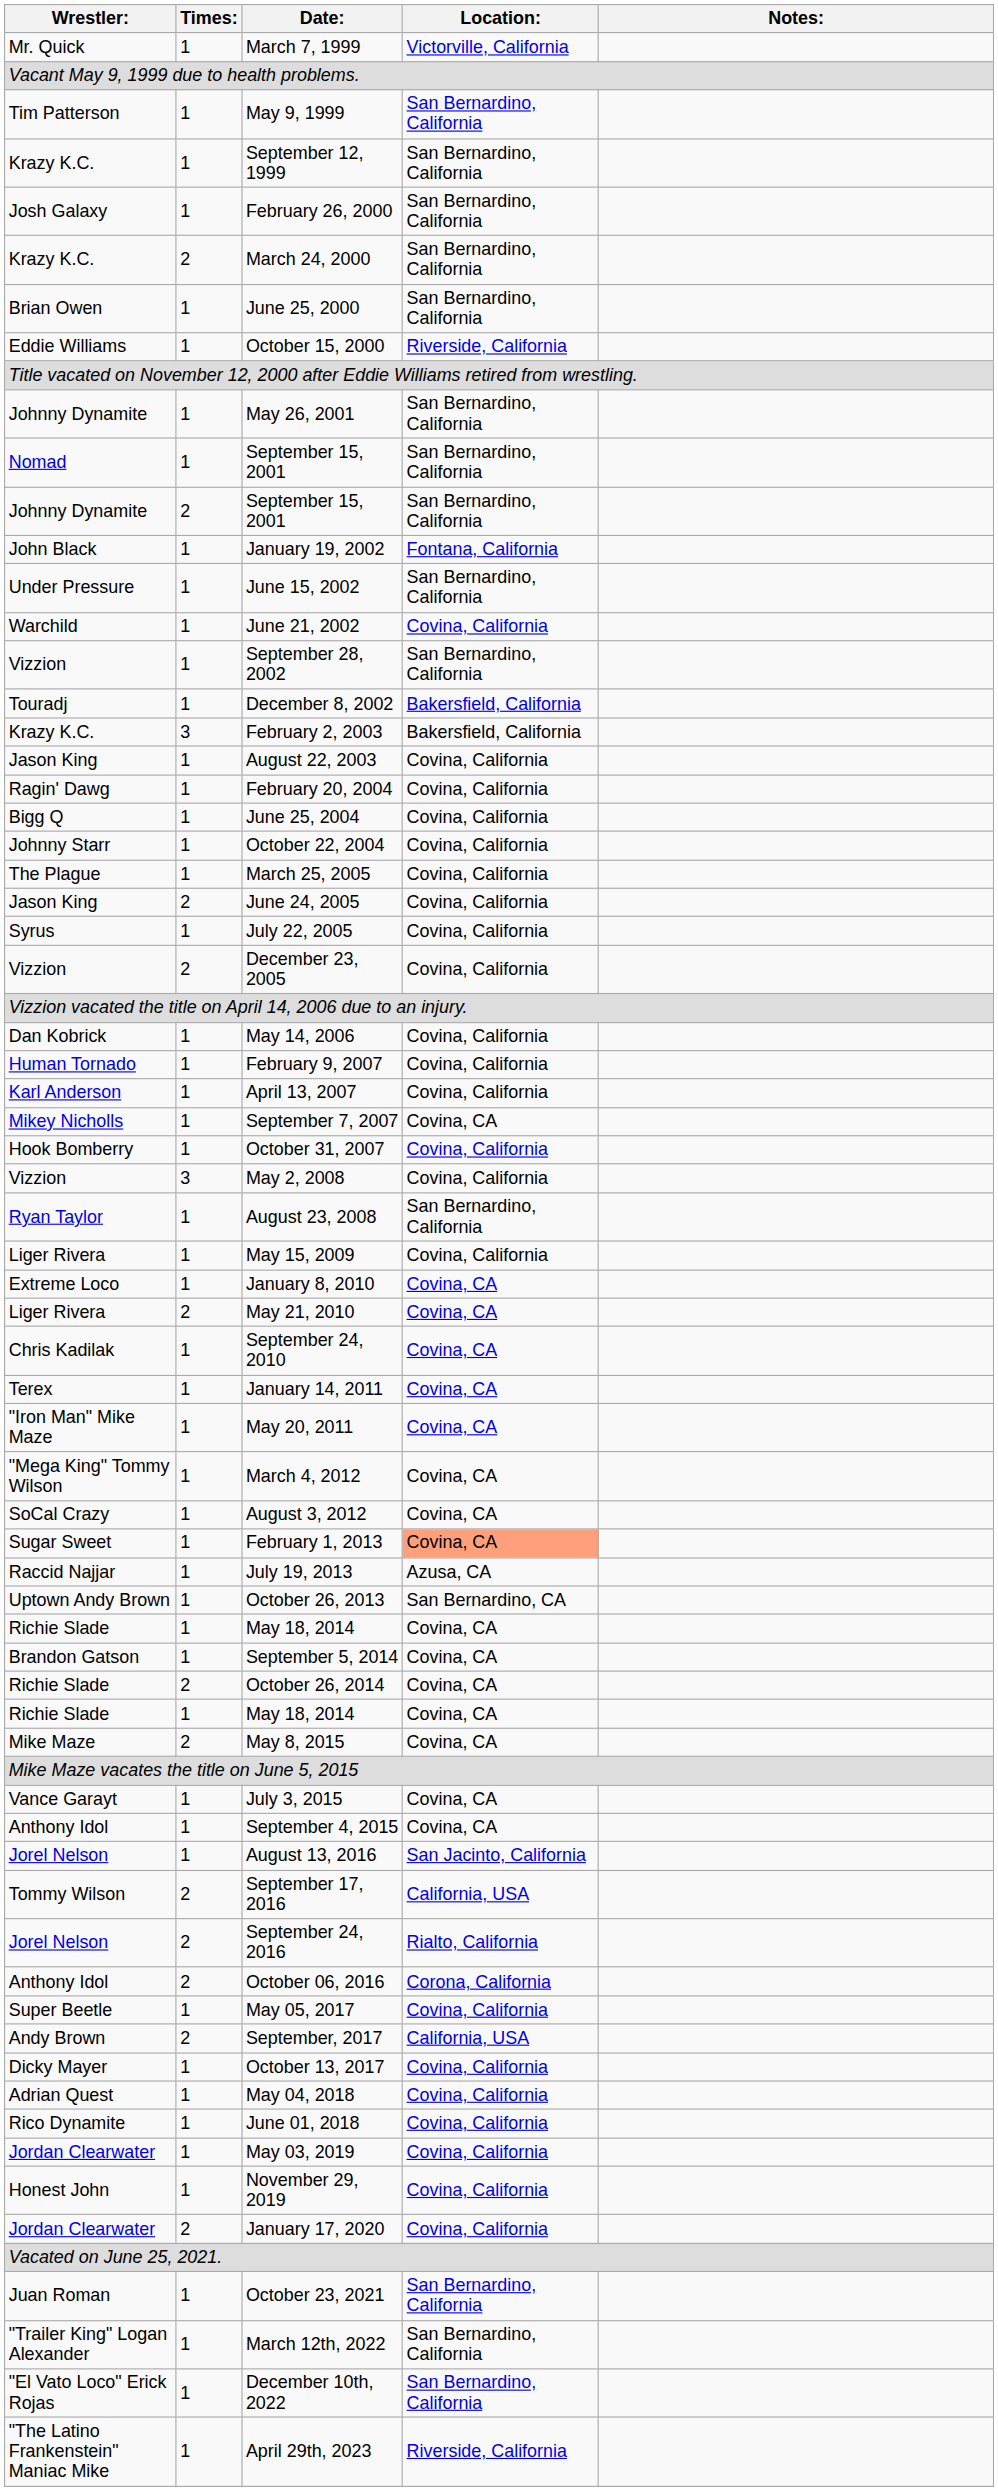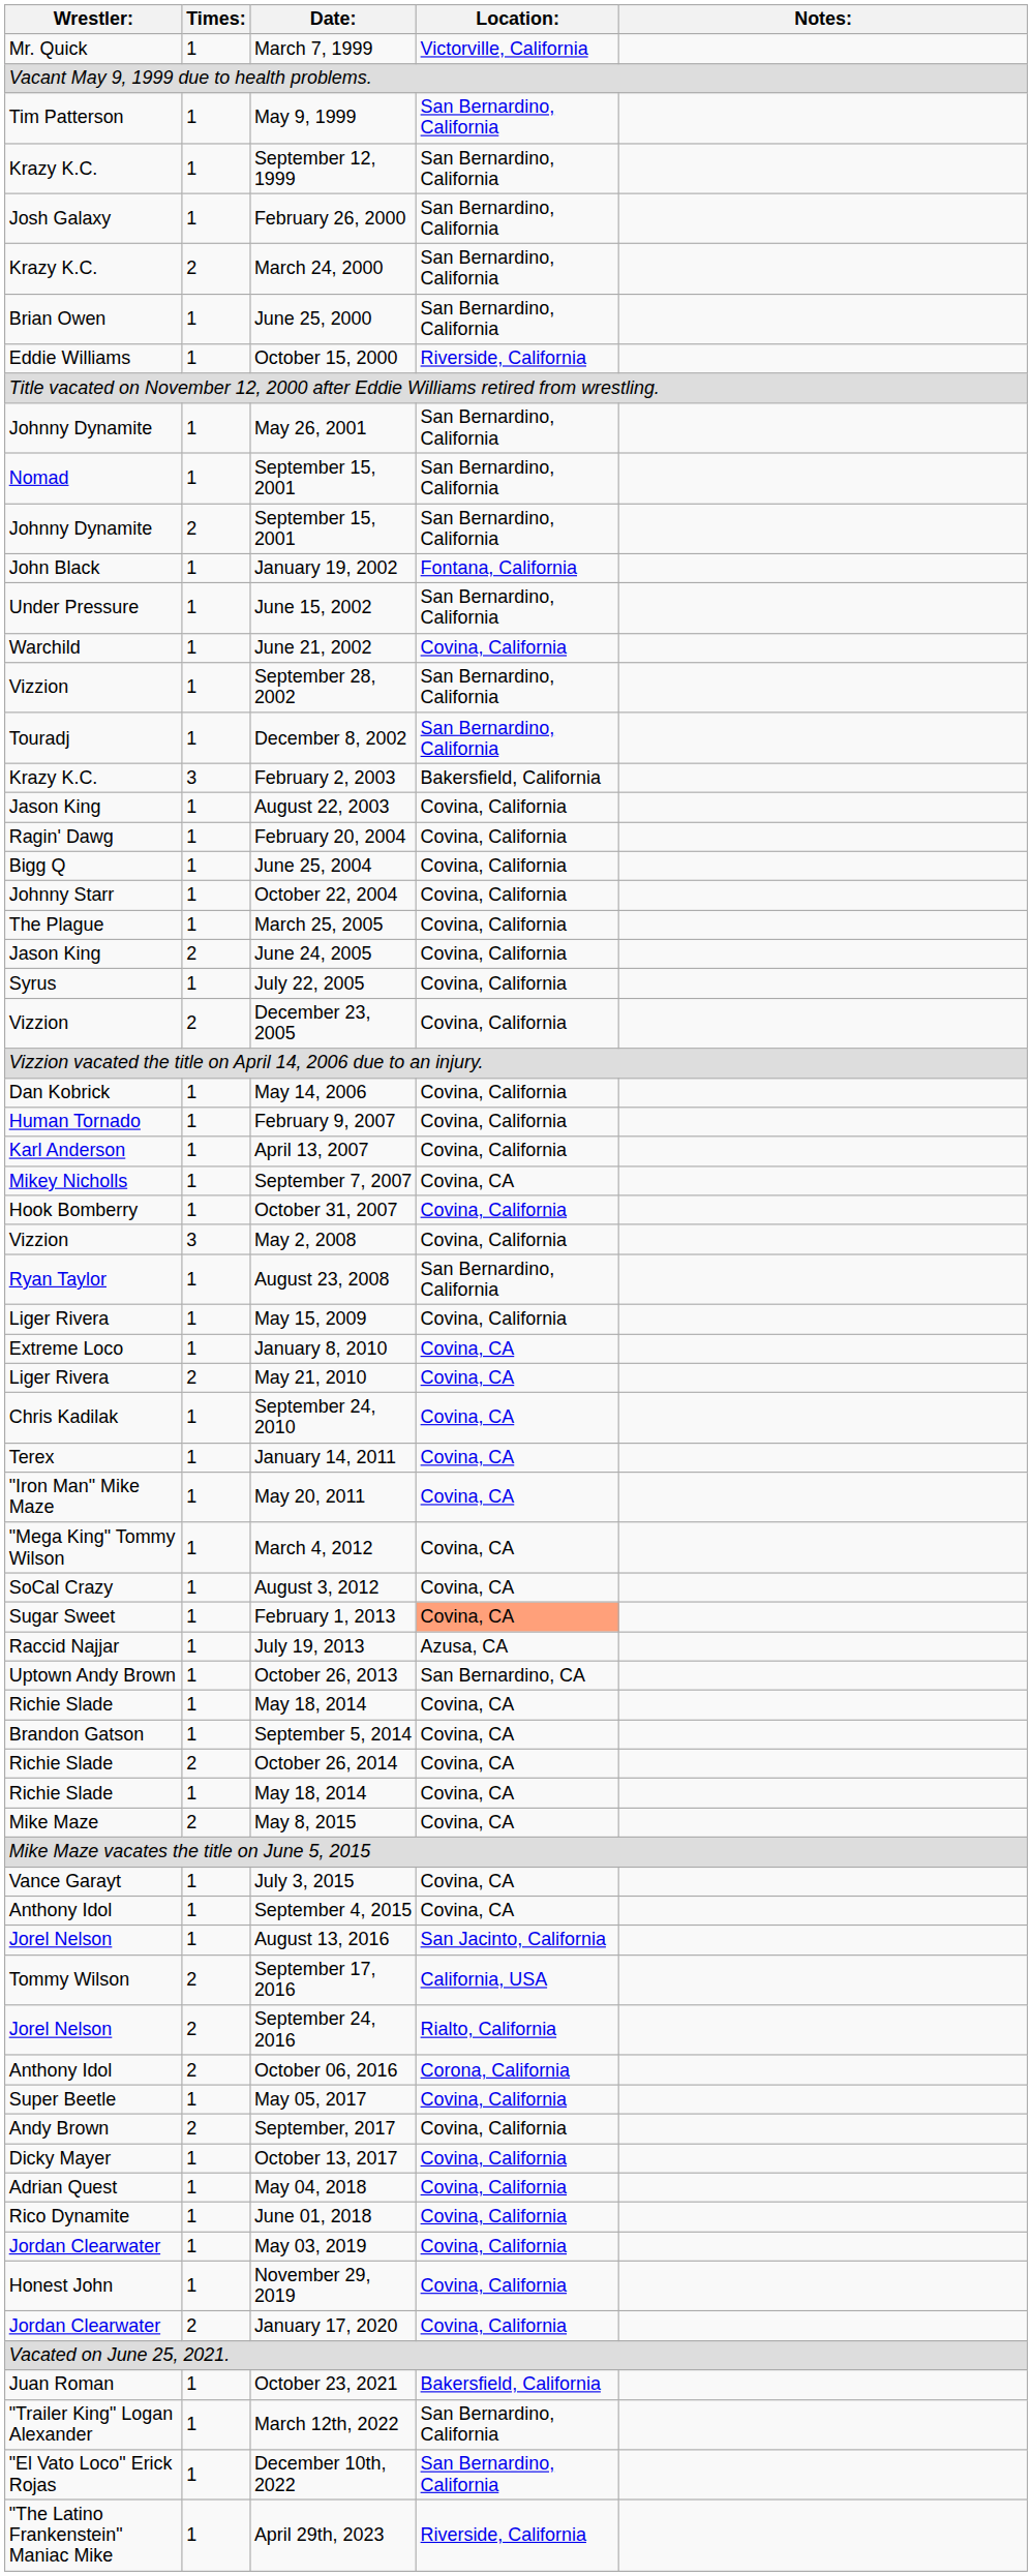December 8, 2002 | Location:: Bakersfield, California -> San Bernardino, California
September, 2017 | Location:: California, USA -> Covina, California
October 23, 2021 | Location:: San Bernardino, California -> Bakersfield, California
